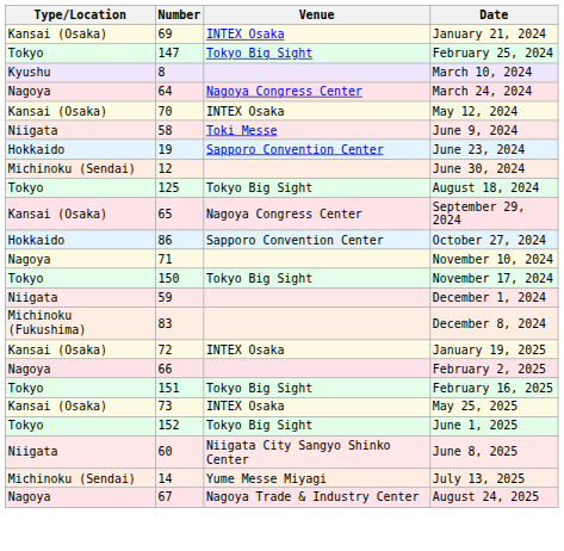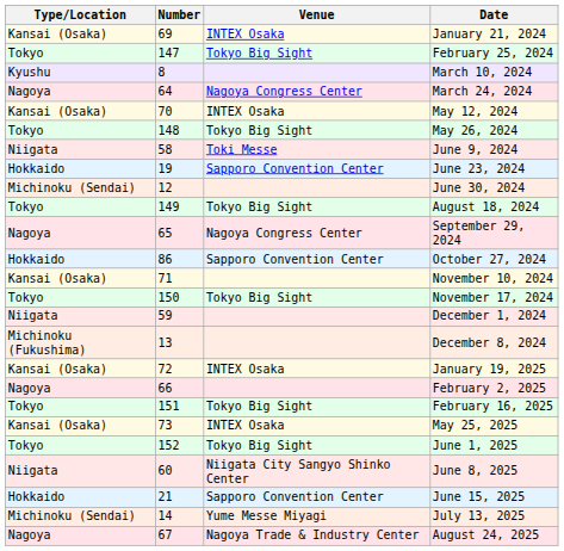+ row: Tokyo | 148 | Tokyo Big Sight | May 26, 2024
August 18, 2024 | Number: 125 -> 149
September 29, 2024 | Type/Location: Kansai (Osaka) -> Nagoya
November 10, 2024 | Type/Location: Nagoya -> Kansai (Osaka)
December 8, 2024 | Number: 83 -> 13
+ row: Hokkaido | 21 | Sapporo Convention Center | June 15, 2025
